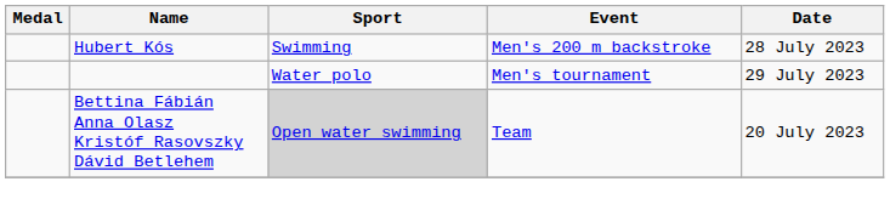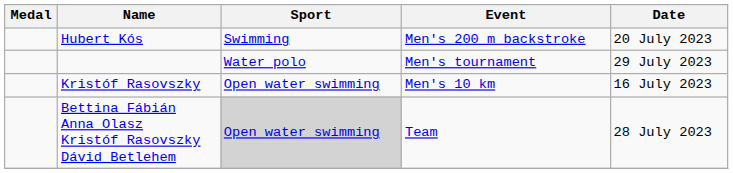Hubert Kós | Date: 28 July 2023 -> 20 July 2023
+ row: Kristóf Rasovszky | Open water swimming | Men's 10 km | 16 July 2023
Bettina Fábián Anna Olasz Kristóf Rasovszky Dávid Betlehem | Date: 20 July 2023 -> 28 July 2023
